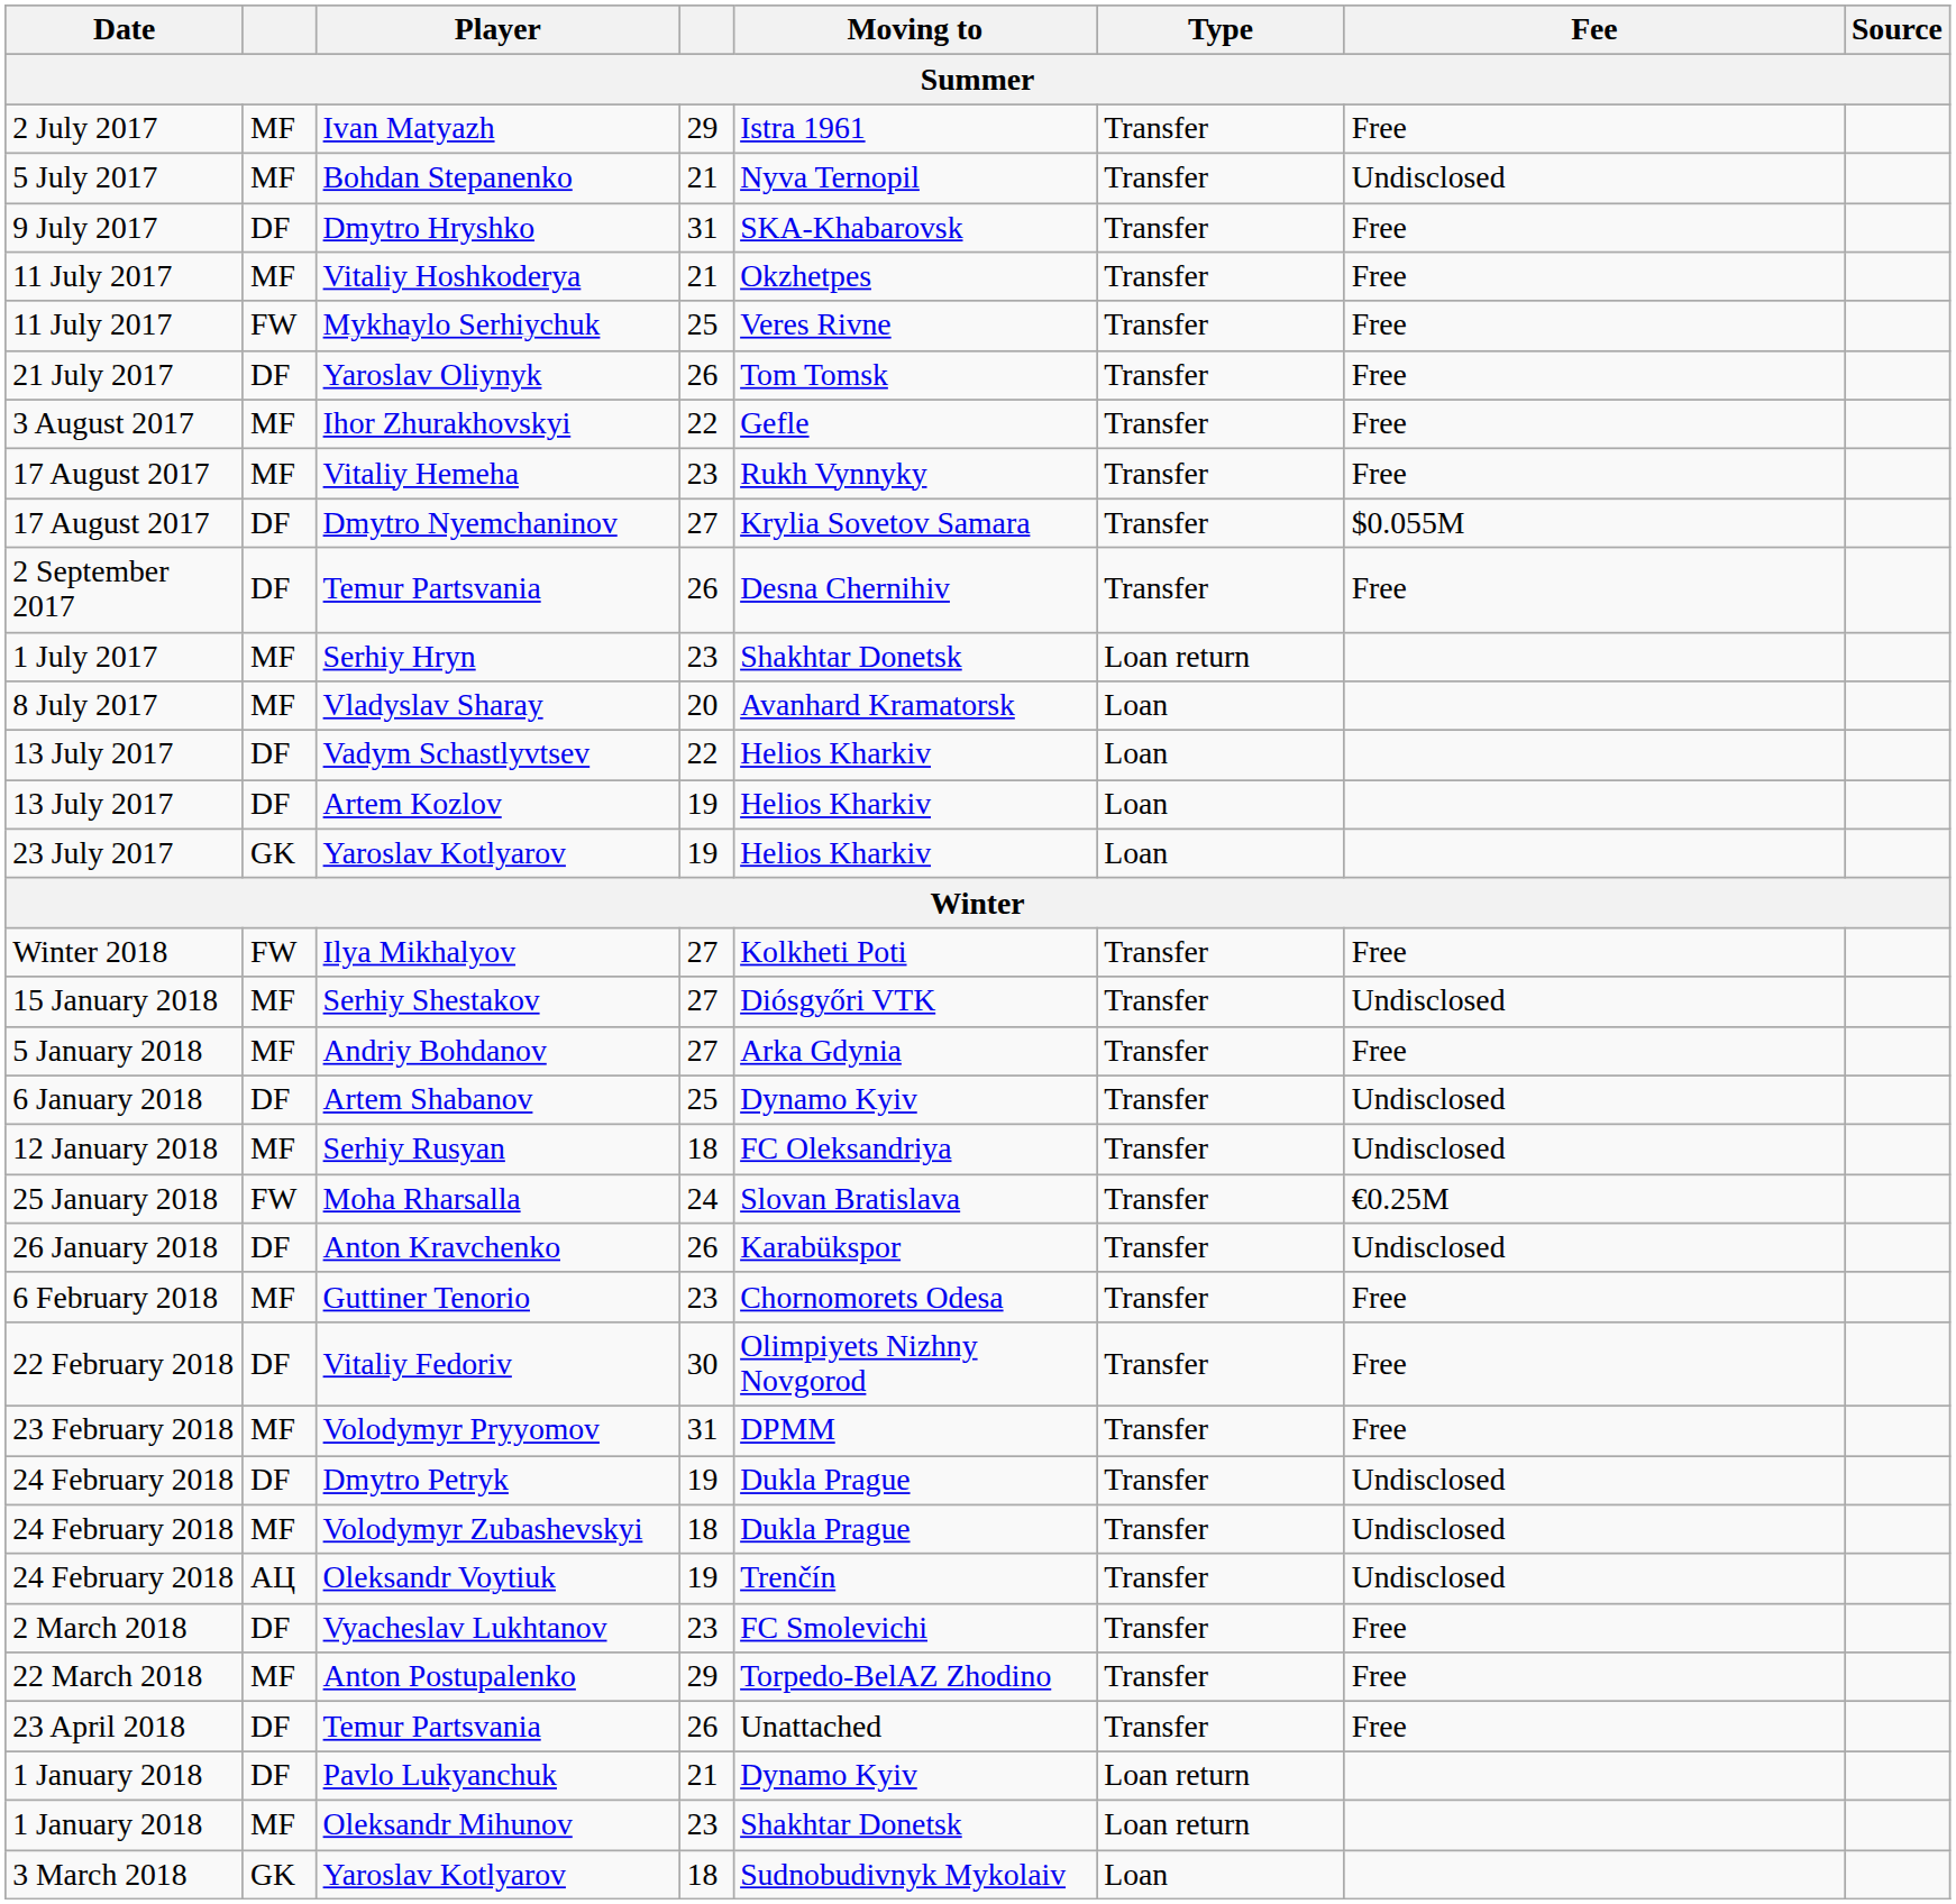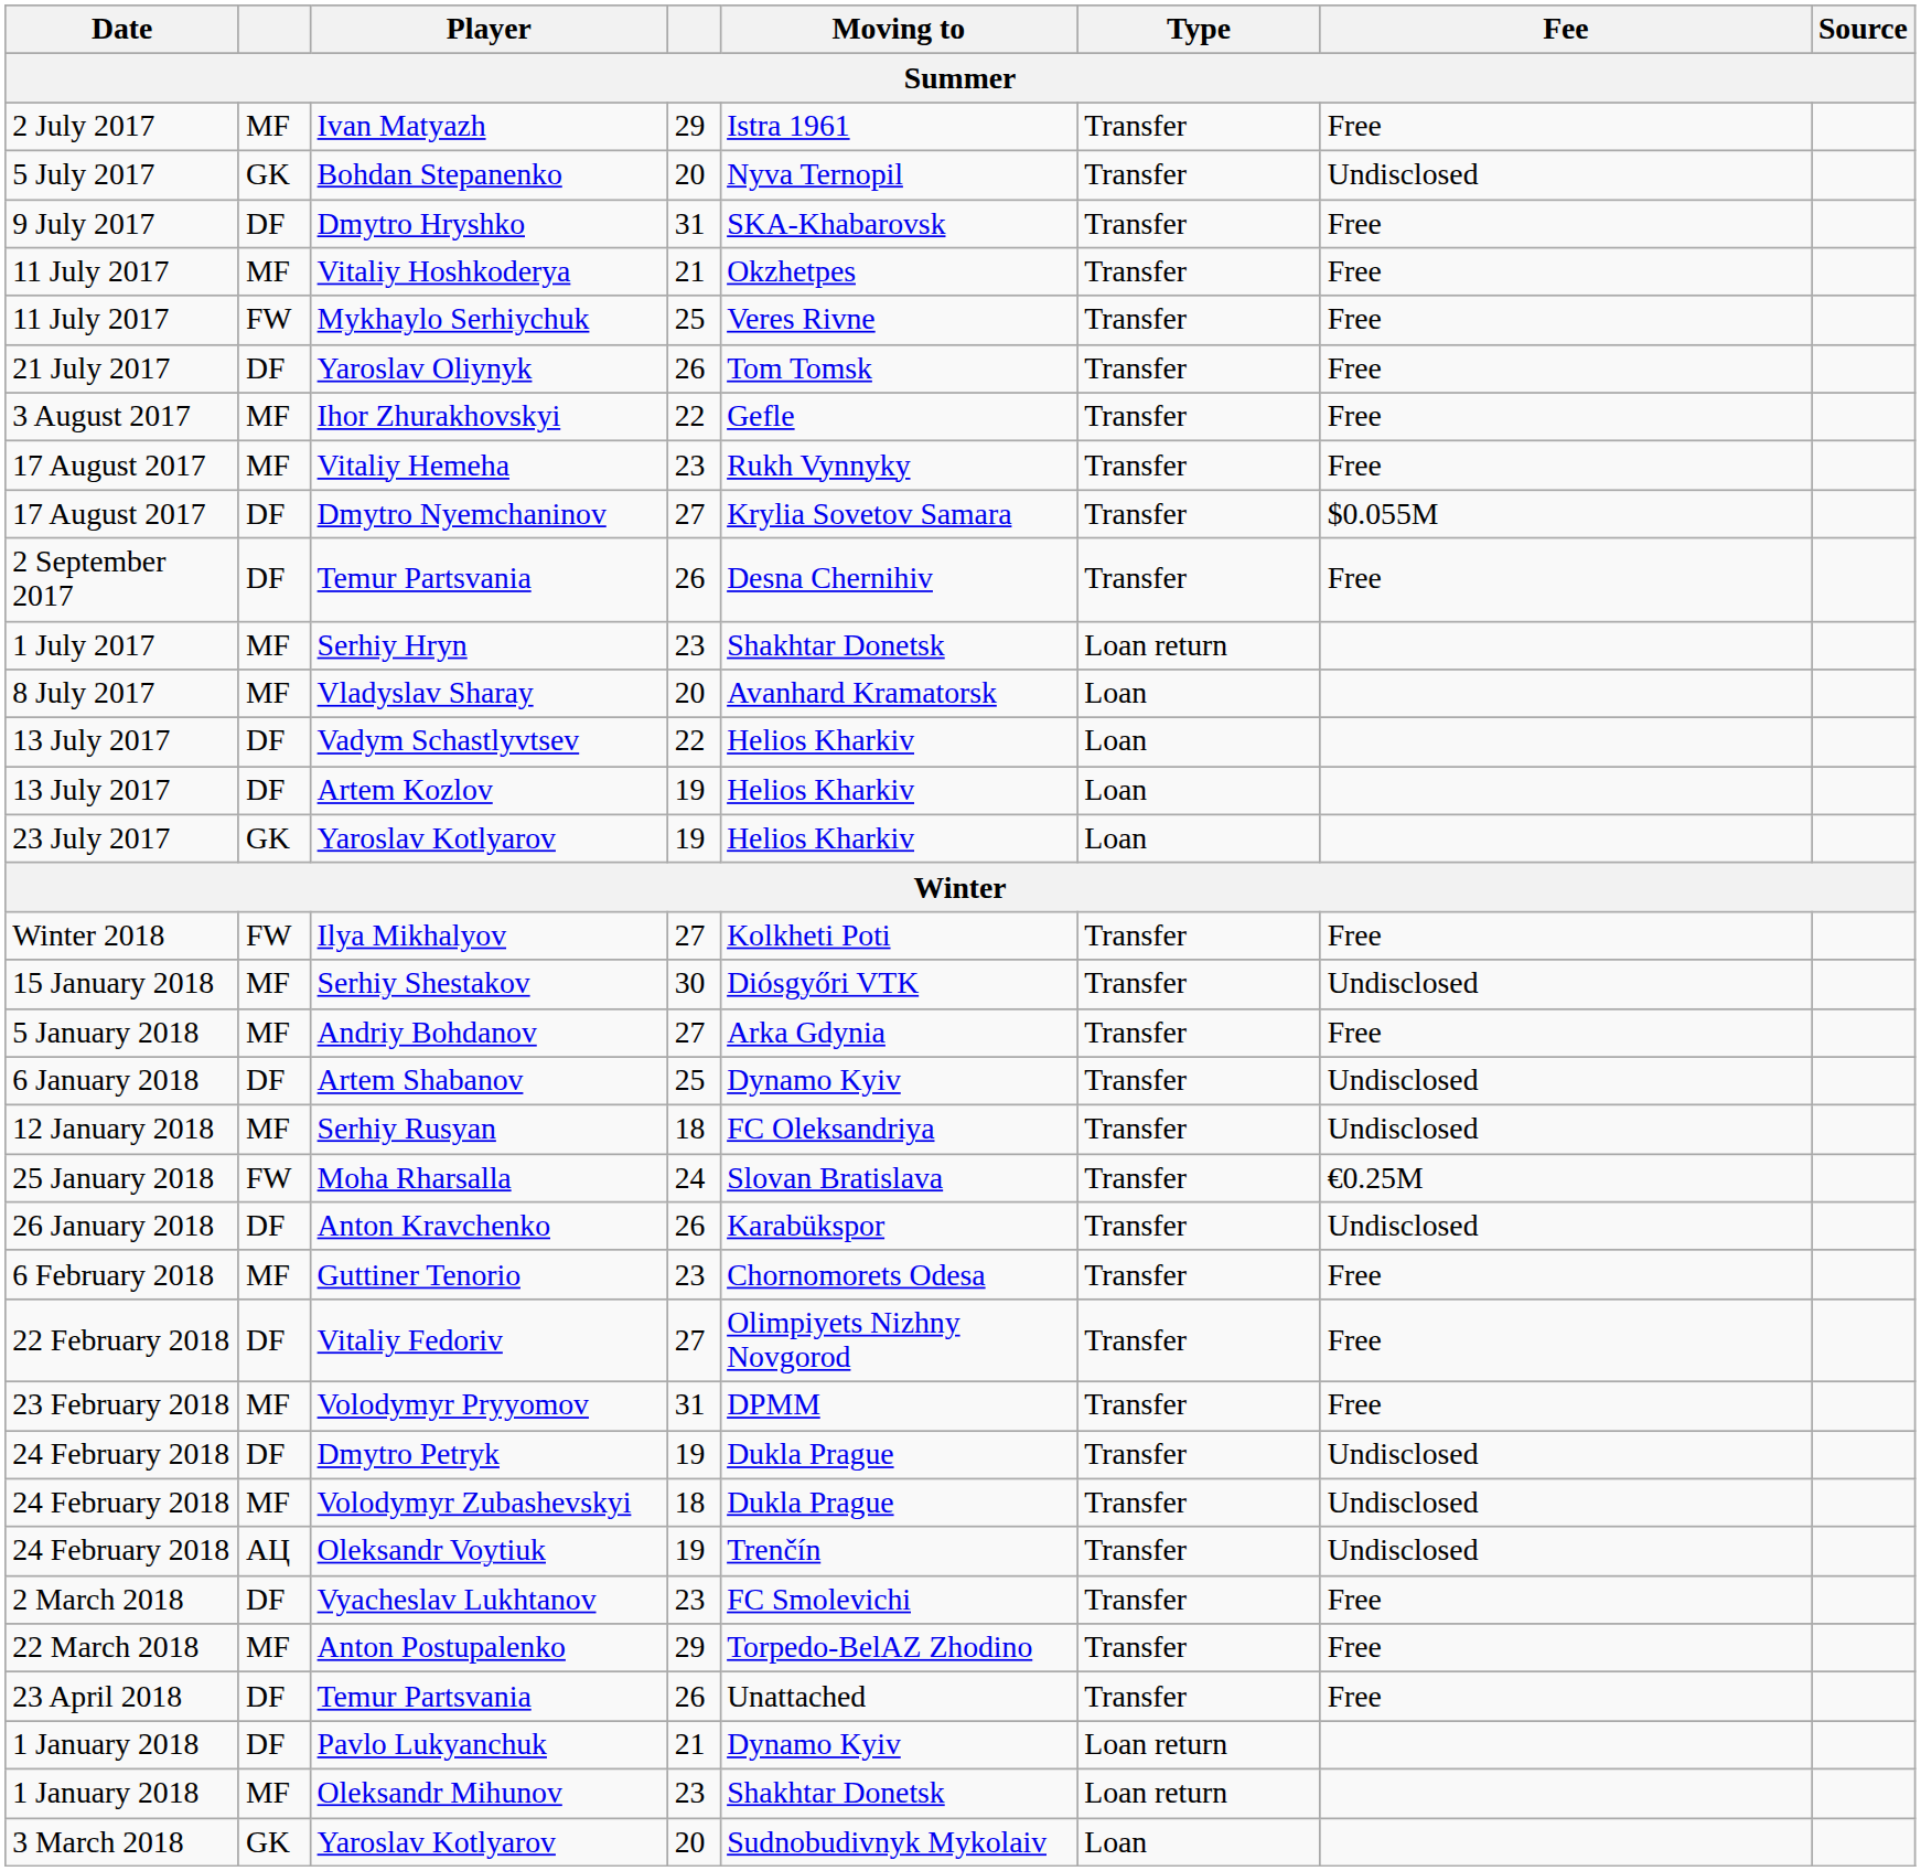Bohdan Stepanenko | column 2: MF -> GK
Bohdan Stepanenko | column 4: 21 -> 20
Serhiy Shestakov | column 4: 27 -> 30
Vitaliy Fedoriv | column 4: 30 -> 27
3 March 2018 / Yaroslav Kotlyarov | column 4: 18 -> 20
